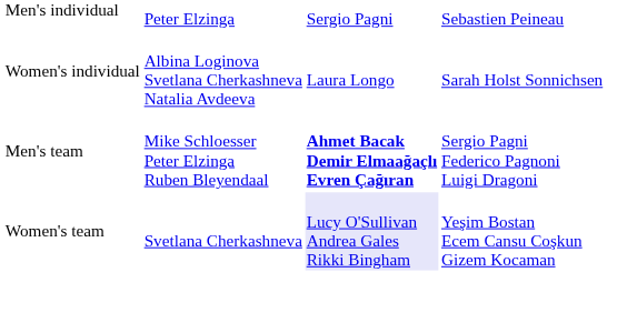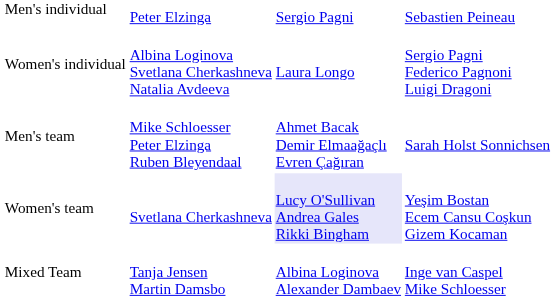Women's individual | column 4: Sarah Holst Sonnichsen -> Sergio Pagni Federico Pagnoni Luigi Dragoni
Men's team | column 3: bold -> normal
Men's team | column 4: Sergio Pagni Federico Pagnoni Luigi Dragoni -> Sarah Holst Sonnichsen
+ row: Mixed Team | Tanja Jensen Martin Damsbo | Albina Loginova Alexander Dambaev | Inge van Caspel Mike Schloesser
